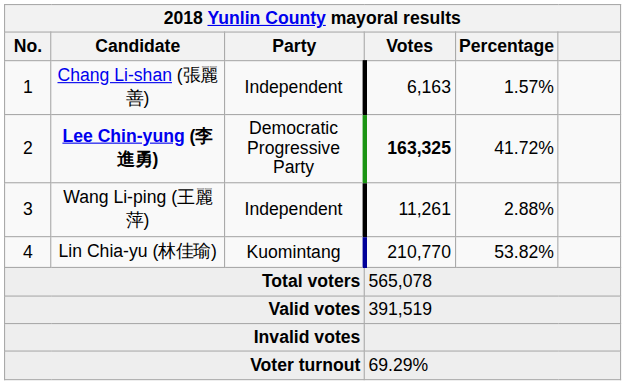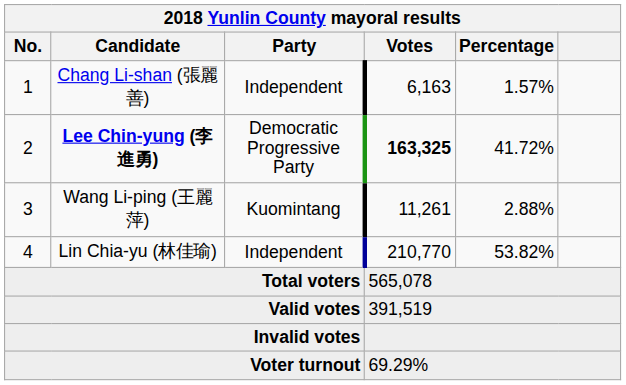3 | Party: Independent -> Kuomintang
4 | Party: Kuomintang -> Independent
